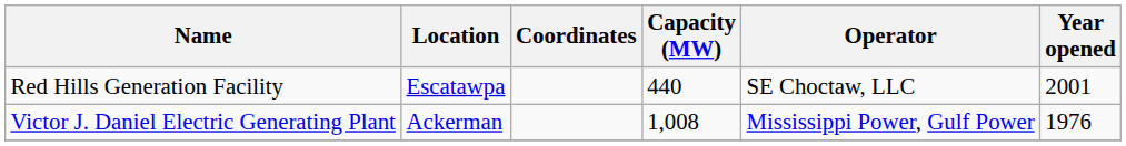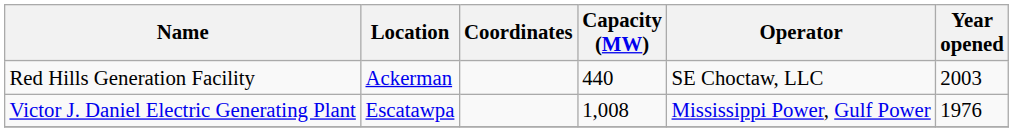Red Hills Generation Facility | Location: Escatawpa -> Ackerman
Red Hills Generation Facility | Year opened: 2001 -> 2003
Victor J. Daniel Electric Generating Plant | Location: Ackerman -> Escatawpa
